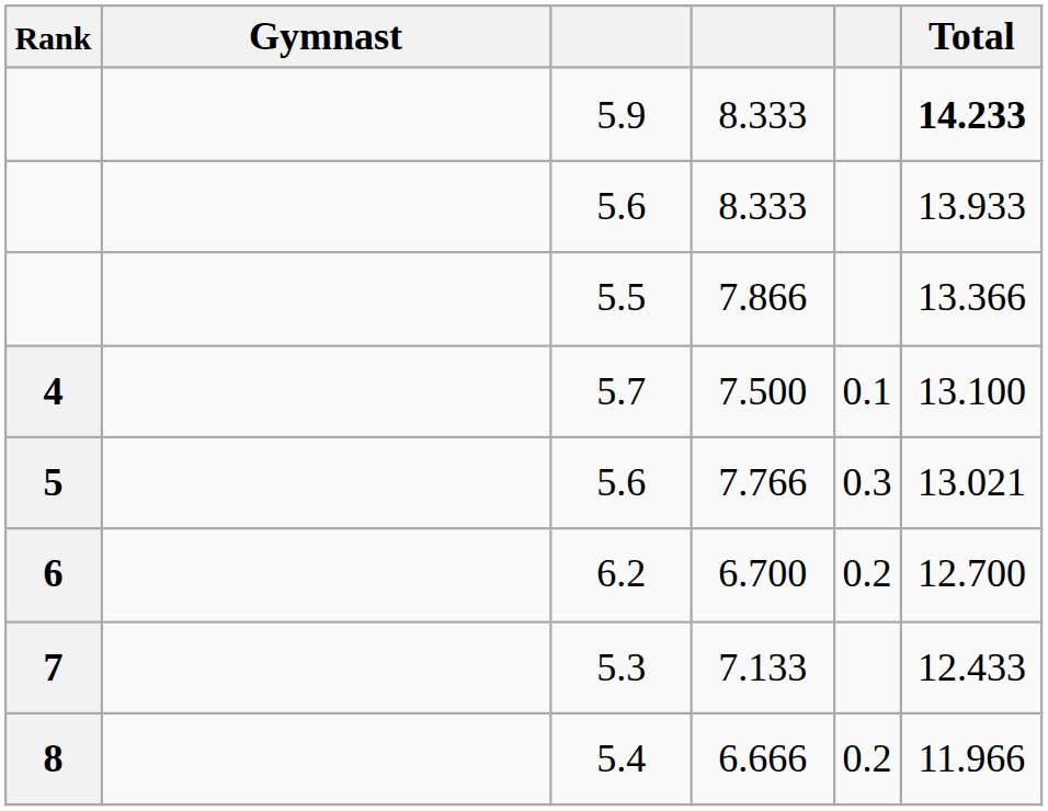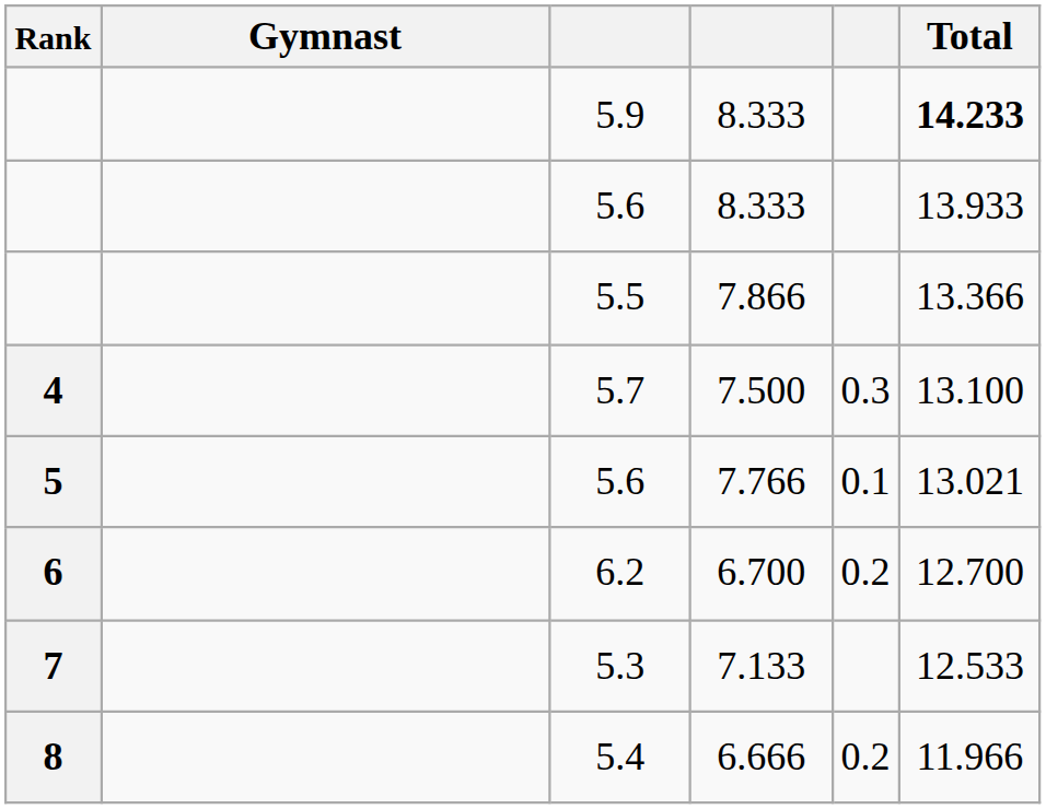5.7 | column 5: 0.1 -> 0.3
5.6 / 7.766 | column 5: 0.3 -> 0.1
5.3 | Total: 12.433 -> 12.533
